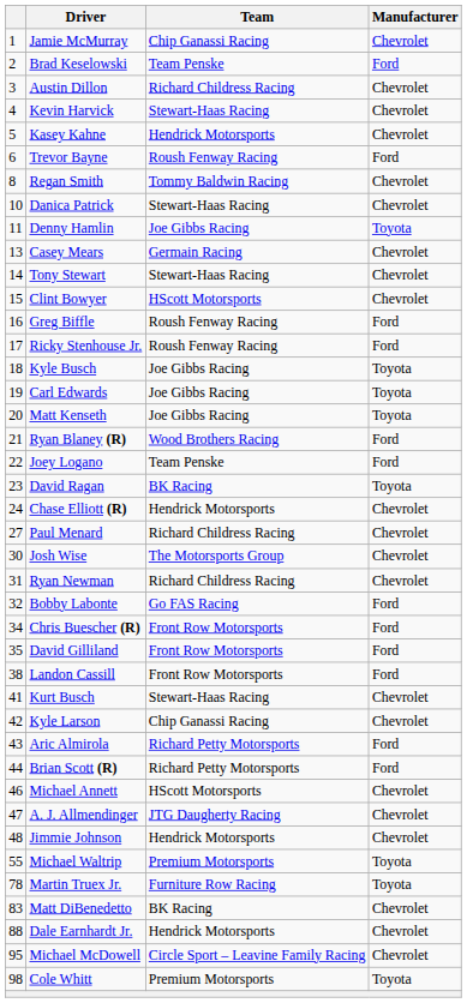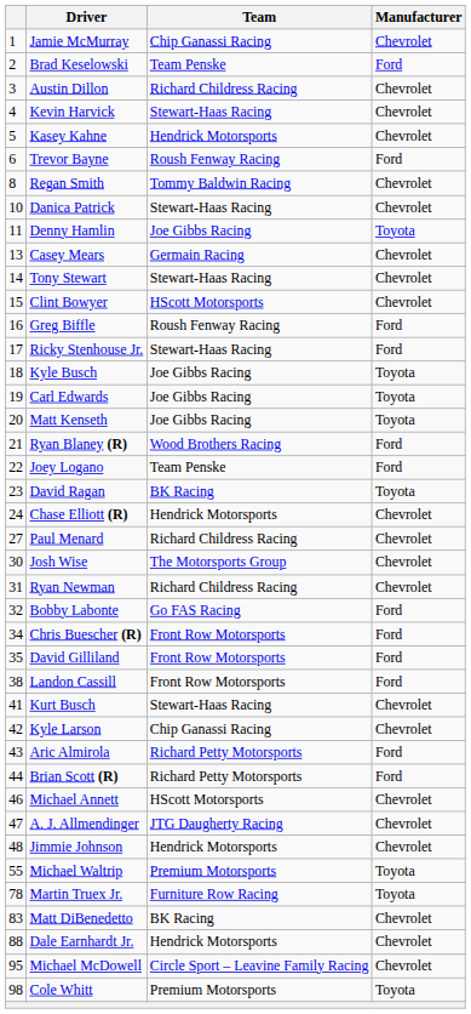Ricky Stenhouse Jr. | Team: Roush Fenway Racing -> Stewart-Haas Racing
